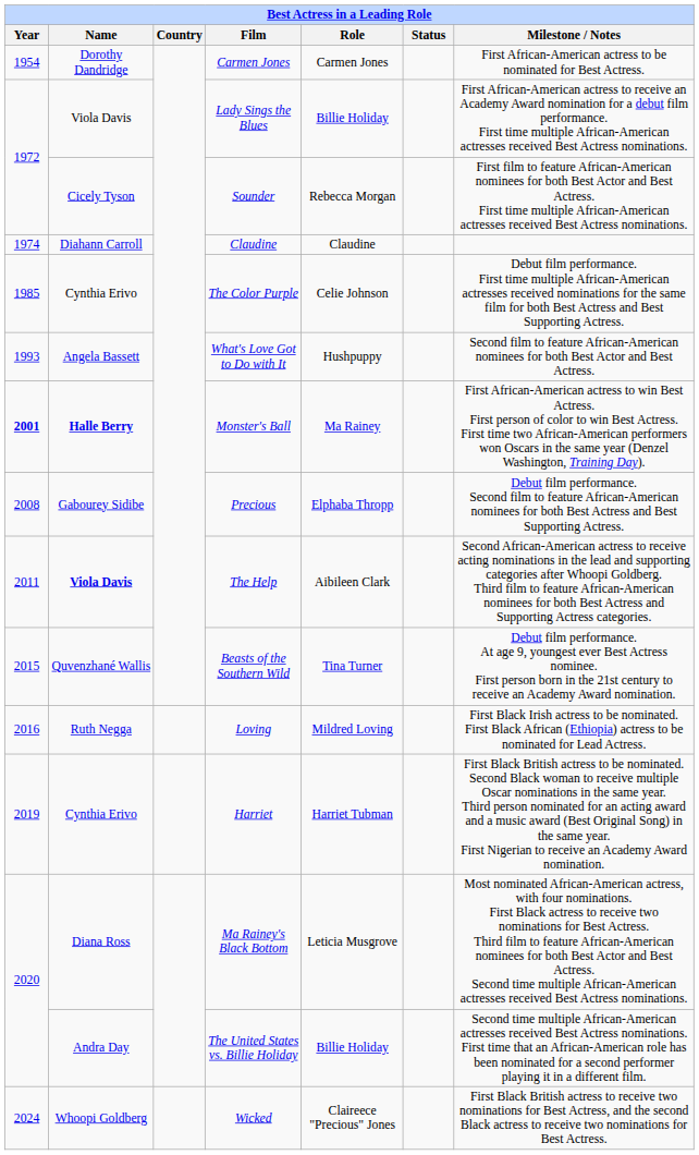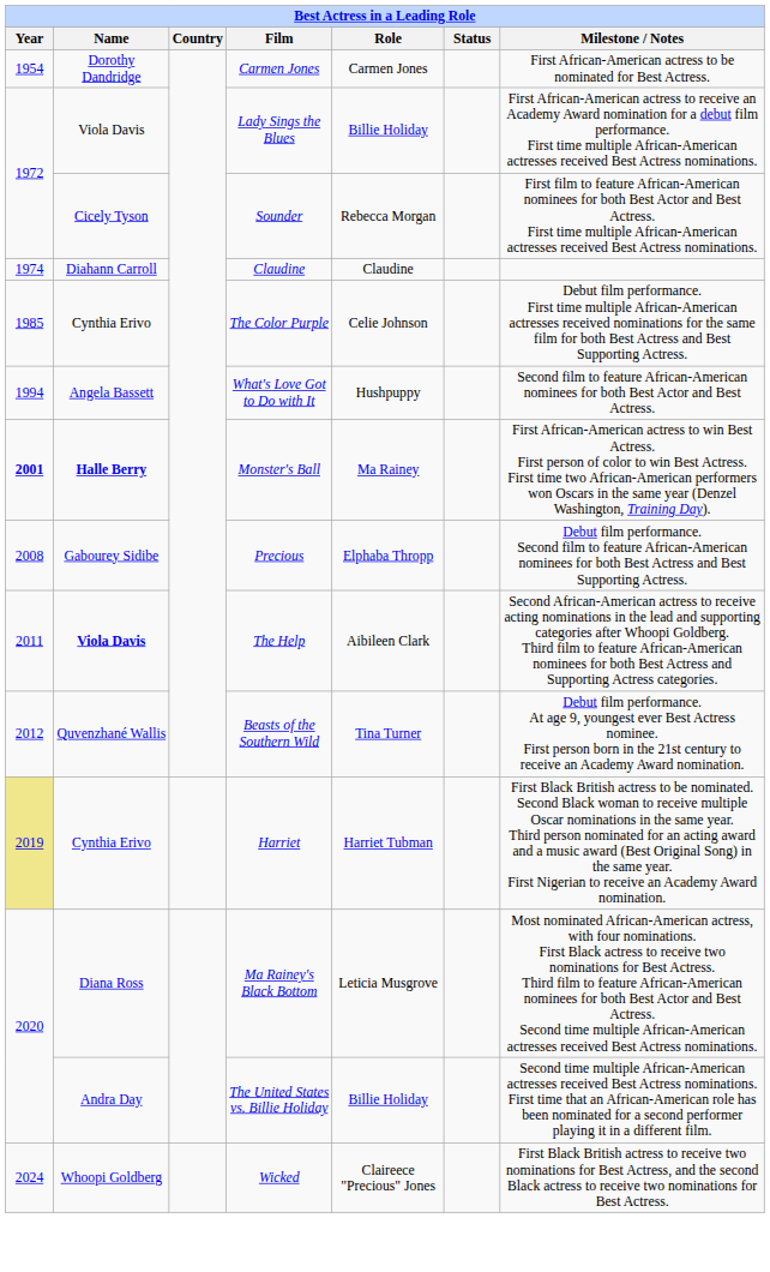What's Love Got to Do with It | Year: 1993 -> 1994
Beasts of the Southern Wild | Year: 2015 -> 2012
- row: 2016 | Ruth Negga | Loving | Mildred Loving | First Black Irish actress to be nominated. First Black African (Ethiopia) actress to be nominated for Lead Actress.
Harriet | Year: no background -> khaki background
